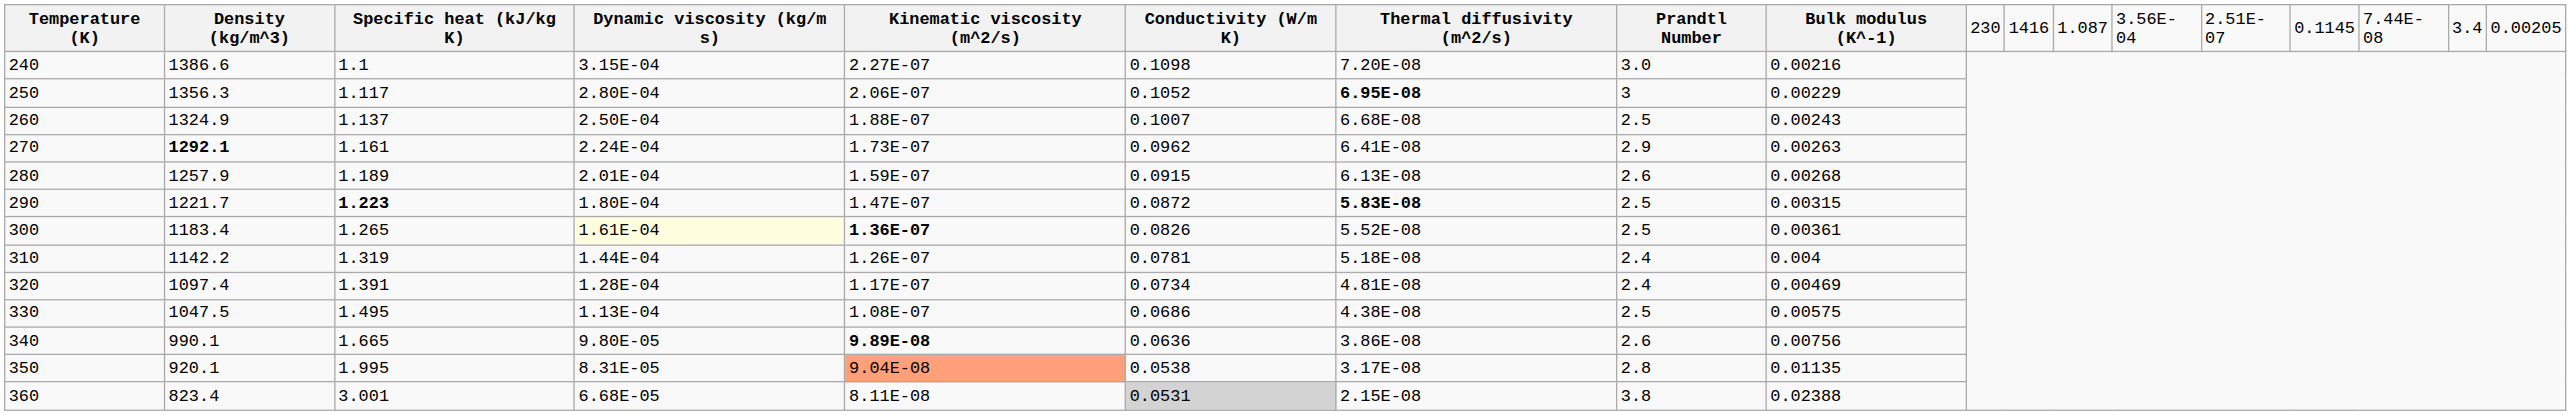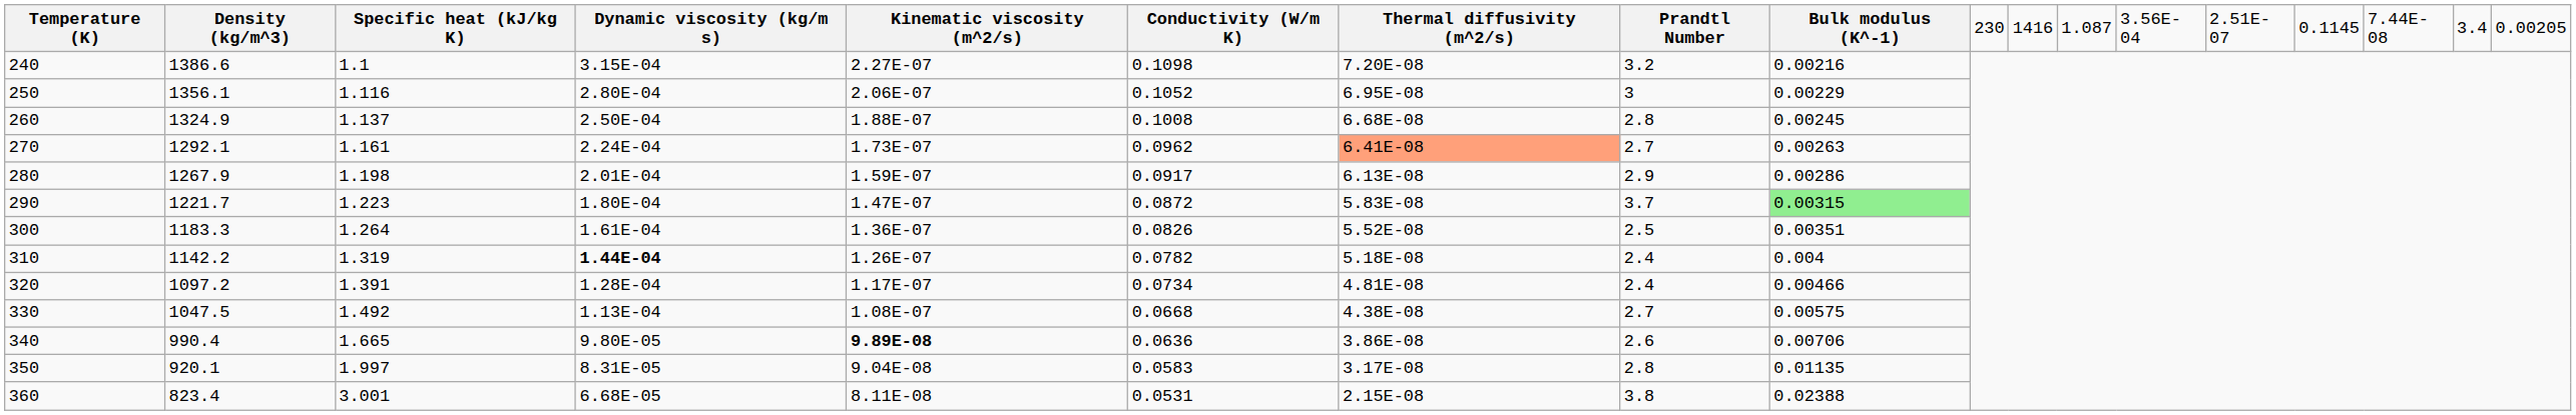240 | column 8: 3.0 -> 3.2
250 | column 2: 1356.3 -> 1356.1
250 | column 3: 1.117 -> 1.116
250 | column 7: bold -> normal
260 | column 6: 0.1007 -> 0.1008
260 | column 8: 2.5 -> 2.8
260 | column 9: 0.00243 -> 0.00245
270 | column 2: bold -> normal
270 | column 7: no background -> lightsalmon background
270 | column 8: 2.9 -> 2.7
280 | column 2: 1257.9 -> 1267.9
280 | column 3: 1.189 -> 1.198
280 | column 6: 0.0915 -> 0.0917
280 | column 8: 2.6 -> 2.9
280 | column 9: 0.00268 -> 0.00286
290 | column 3: bold -> normal
290 | column 7: bold -> normal
290 | column 8: 2.5 -> 3.7
290 | column 9: no background -> lightgreen background
300 | column 2: 1183.4 -> 1183.3
300 | column 3: 1.265 -> 1.264
300 | column 4: lightyellow background -> no background
300 | column 5: bold -> normal
300 | column 9: 0.00361 -> 0.00351
310 | column 4: normal -> bold
310 | column 6: 0.0781 -> 0.0782
320 | column 2: 1097.4 -> 1097.2
320 | column 9: 0.00469 -> 0.00466
330 | column 3: 1.495 -> 1.492
330 | column 6: 0.0686 -> 0.0668
330 | column 8: 2.5 -> 2.7
340 | column 2: 990.1 -> 990.4
340 | column 9: 0.00756 -> 0.00706
350 | column 3: 1.995 -> 1.997
350 | column 5: lightsalmon background -> no background
350 | column 6: 0.0538 -> 0.0583
360 | column 6: lightgrey background -> no background
